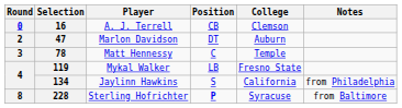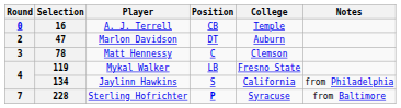16 | College: Clemson -> Temple
78 | College: Temple -> Clemson
228 | Round: 8 -> 7
